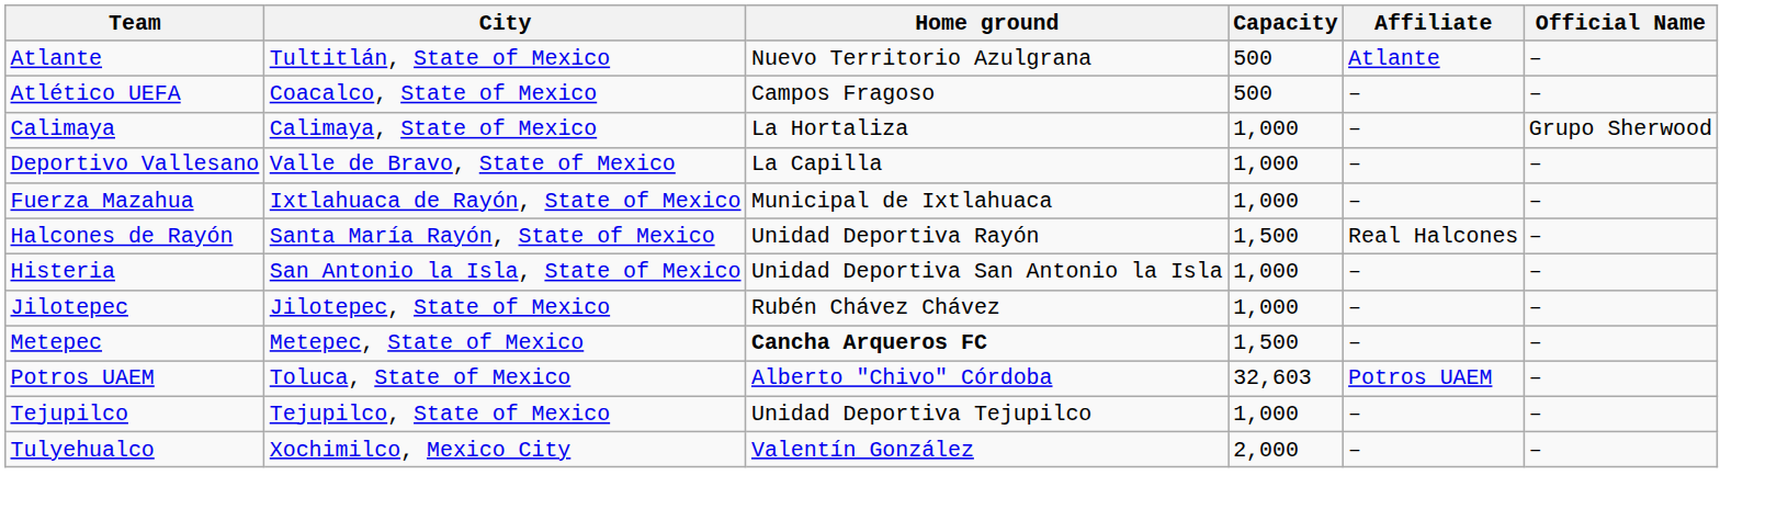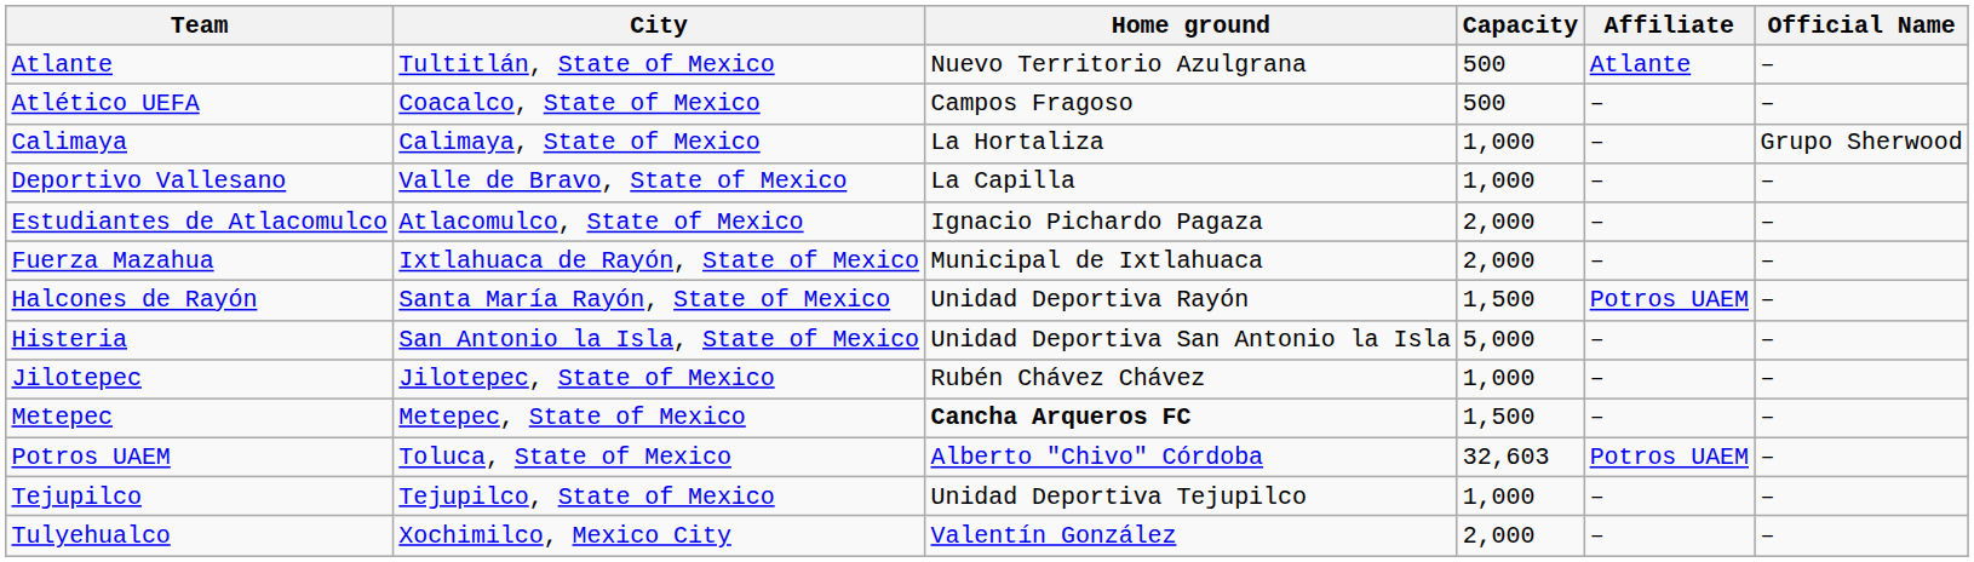+ row: Estudiantes de Atlacomulco | Atlacomulco, State of Mexico | Ignacio Pichardo Pagaza | 2,000 | – | –
Fuerza Mazahua | Capacity: 1,000 -> 2,000
Halcones de Rayón | Affiliate: Real Halcones -> Potros UAEM
Histeria | Capacity: 1,000 -> 5,000
